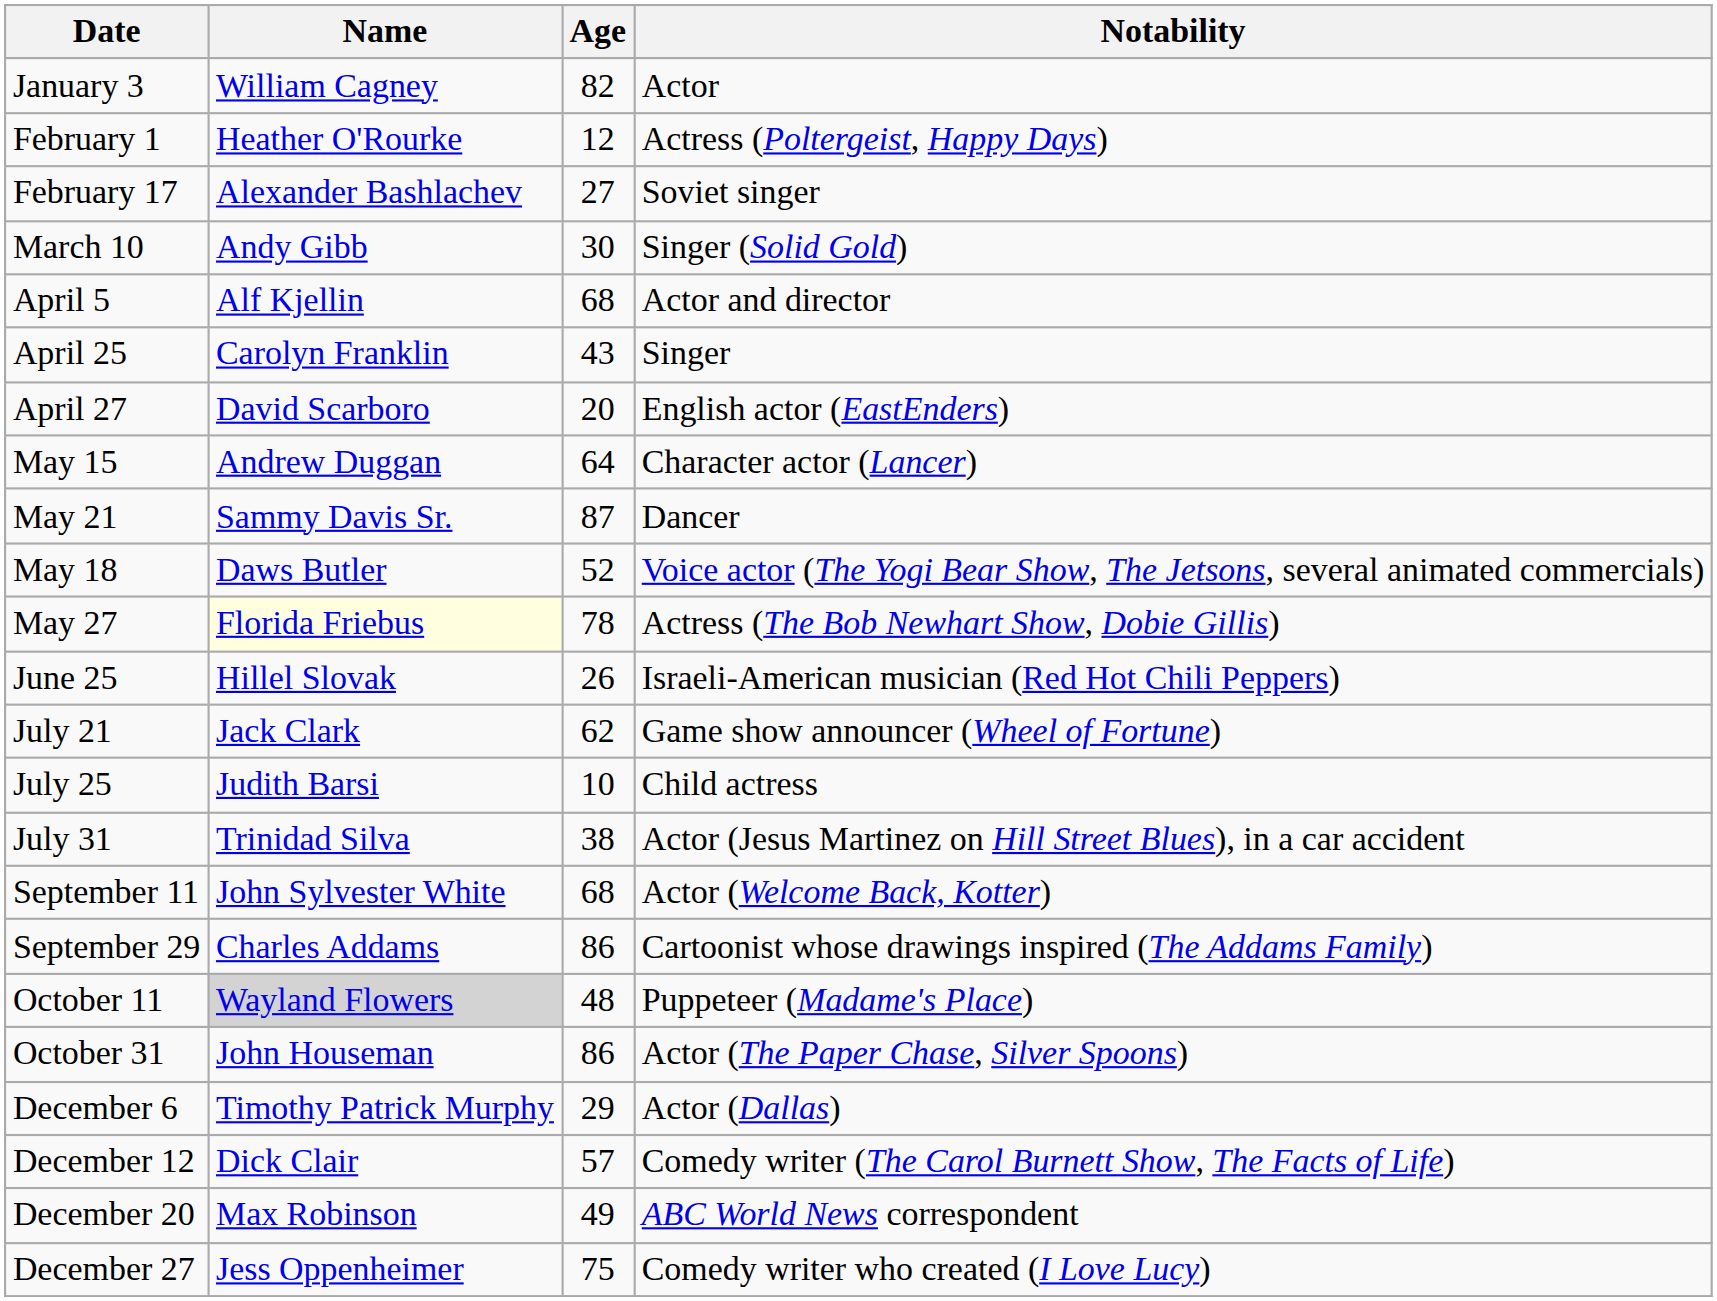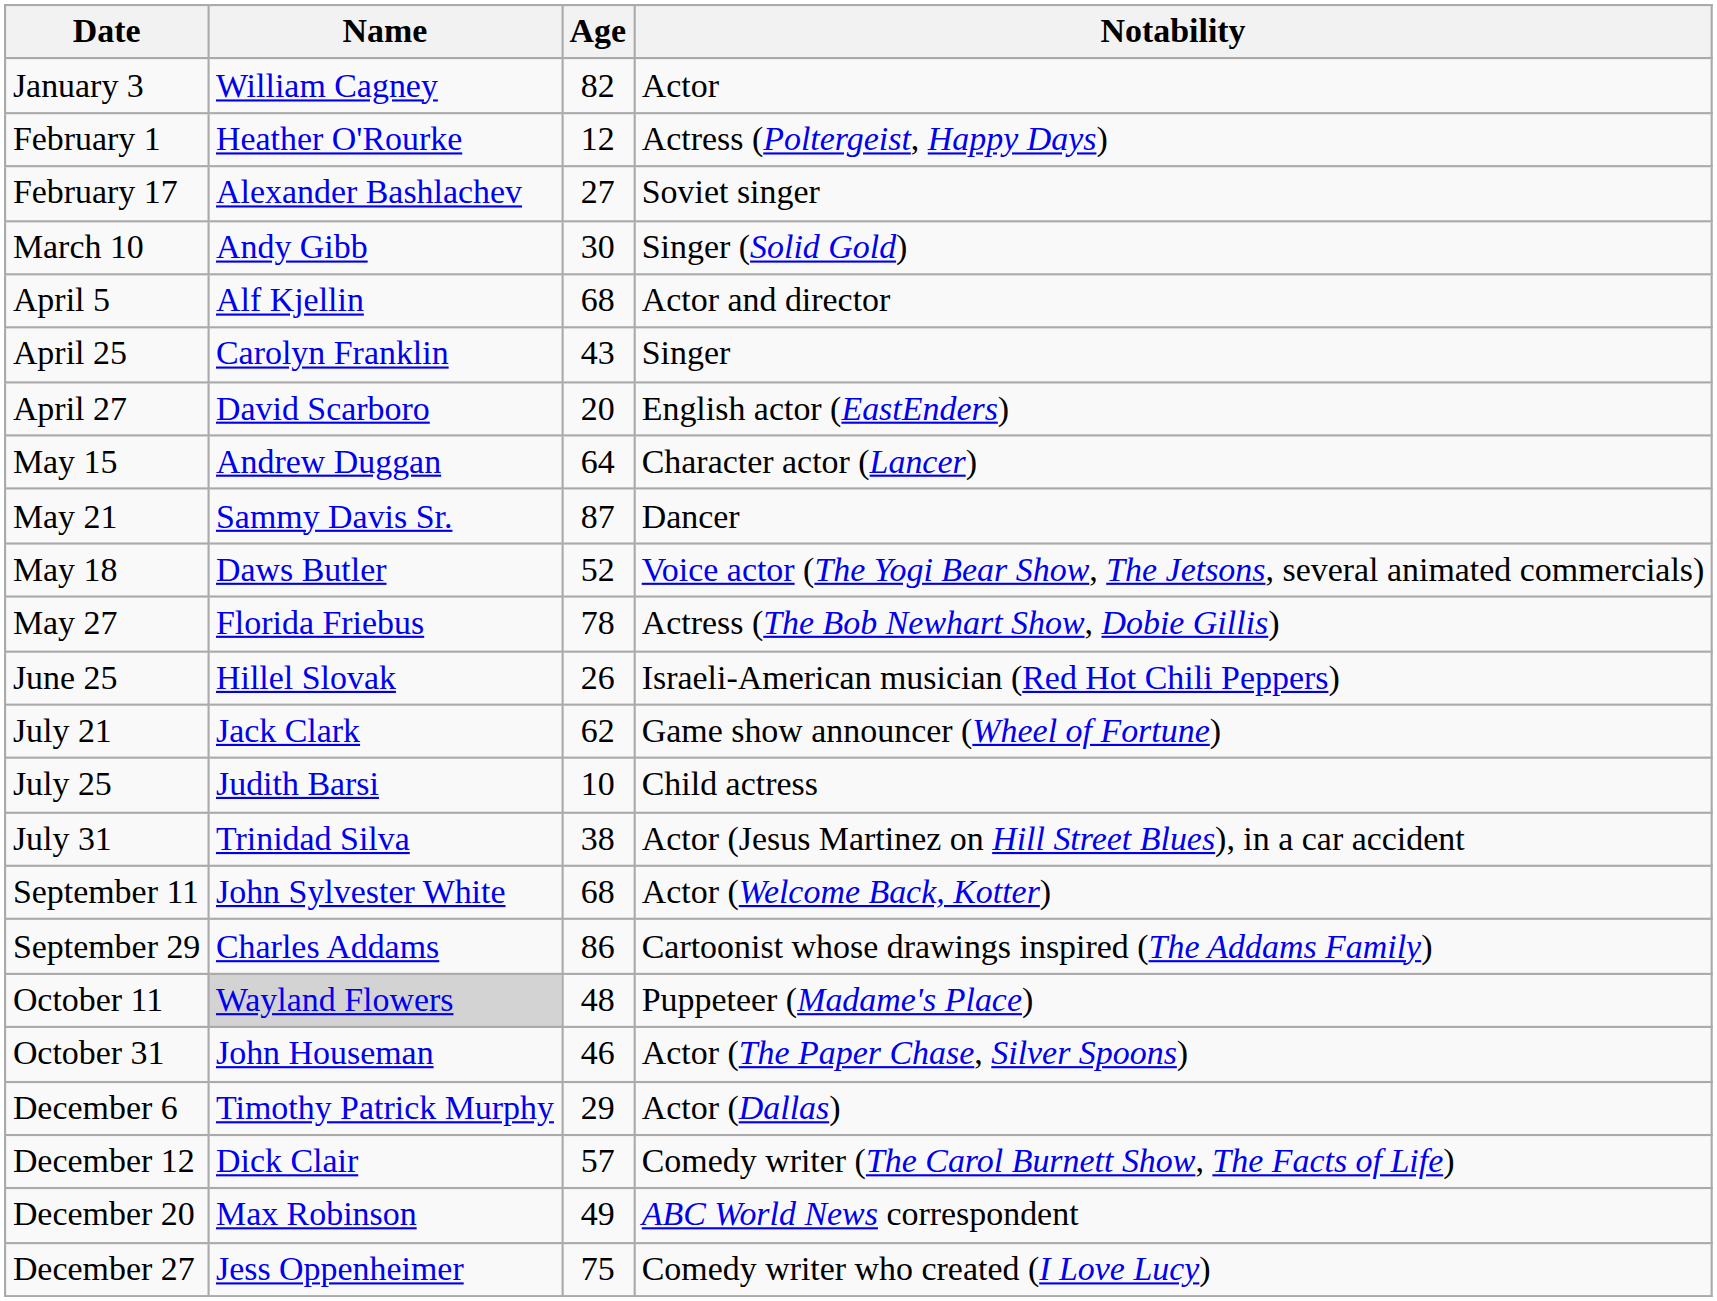May 27 | Name: lightyellow background -> no background
October 31 | Age: 86 -> 46
